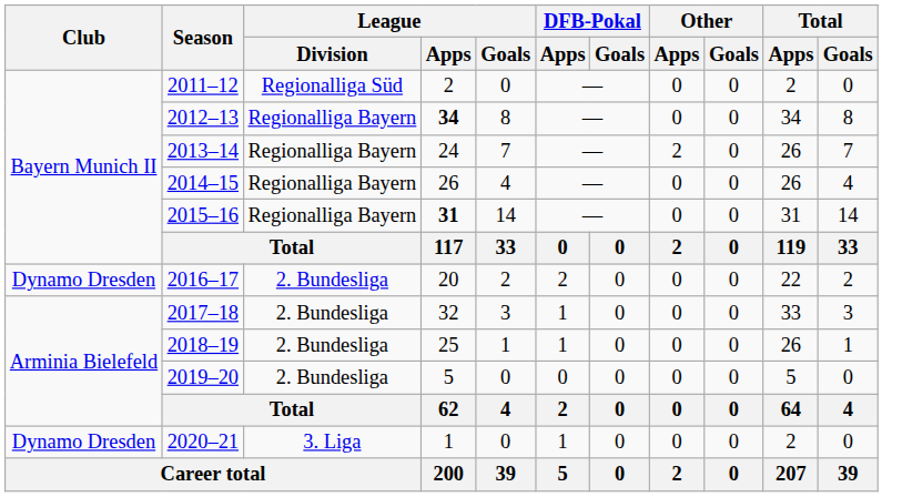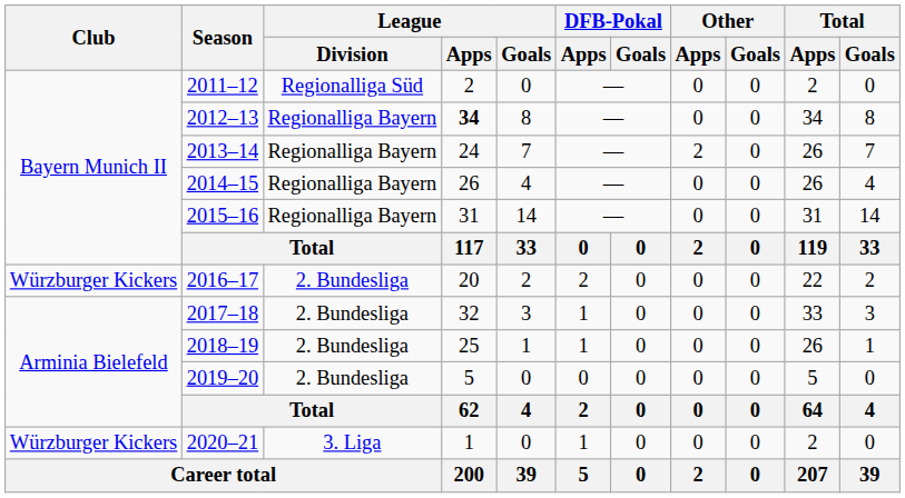2015–16 | League / Apps: bold -> normal
2016–17 | Club: Dynamo Dresden -> Würzburger Kickers
2020–21 | Club: Dynamo Dresden -> Würzburger Kickers
